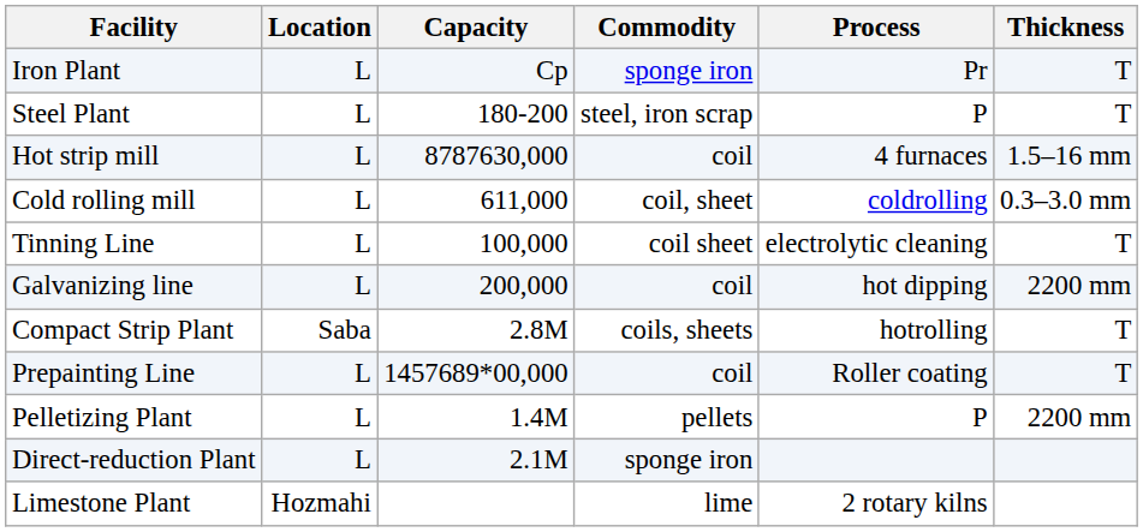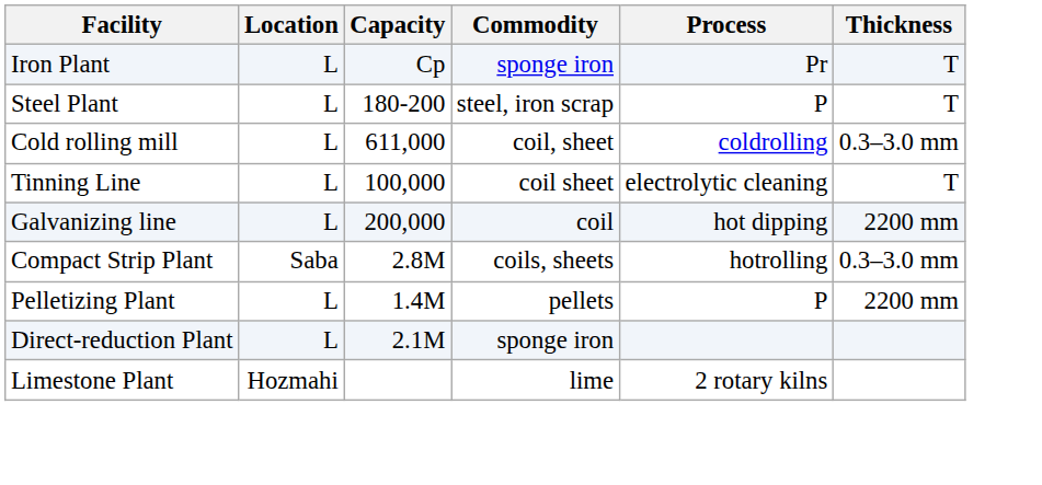- row: Hot strip mill | L | 8787630,000 | coil | 4 furnaces | 1.5–16 mm
Compact Strip Plant | Thickness: T -> 0.3–3.0 mm
- row: Prepainting Line | L | 1457689*00,000 | coil | Roller coating | T
